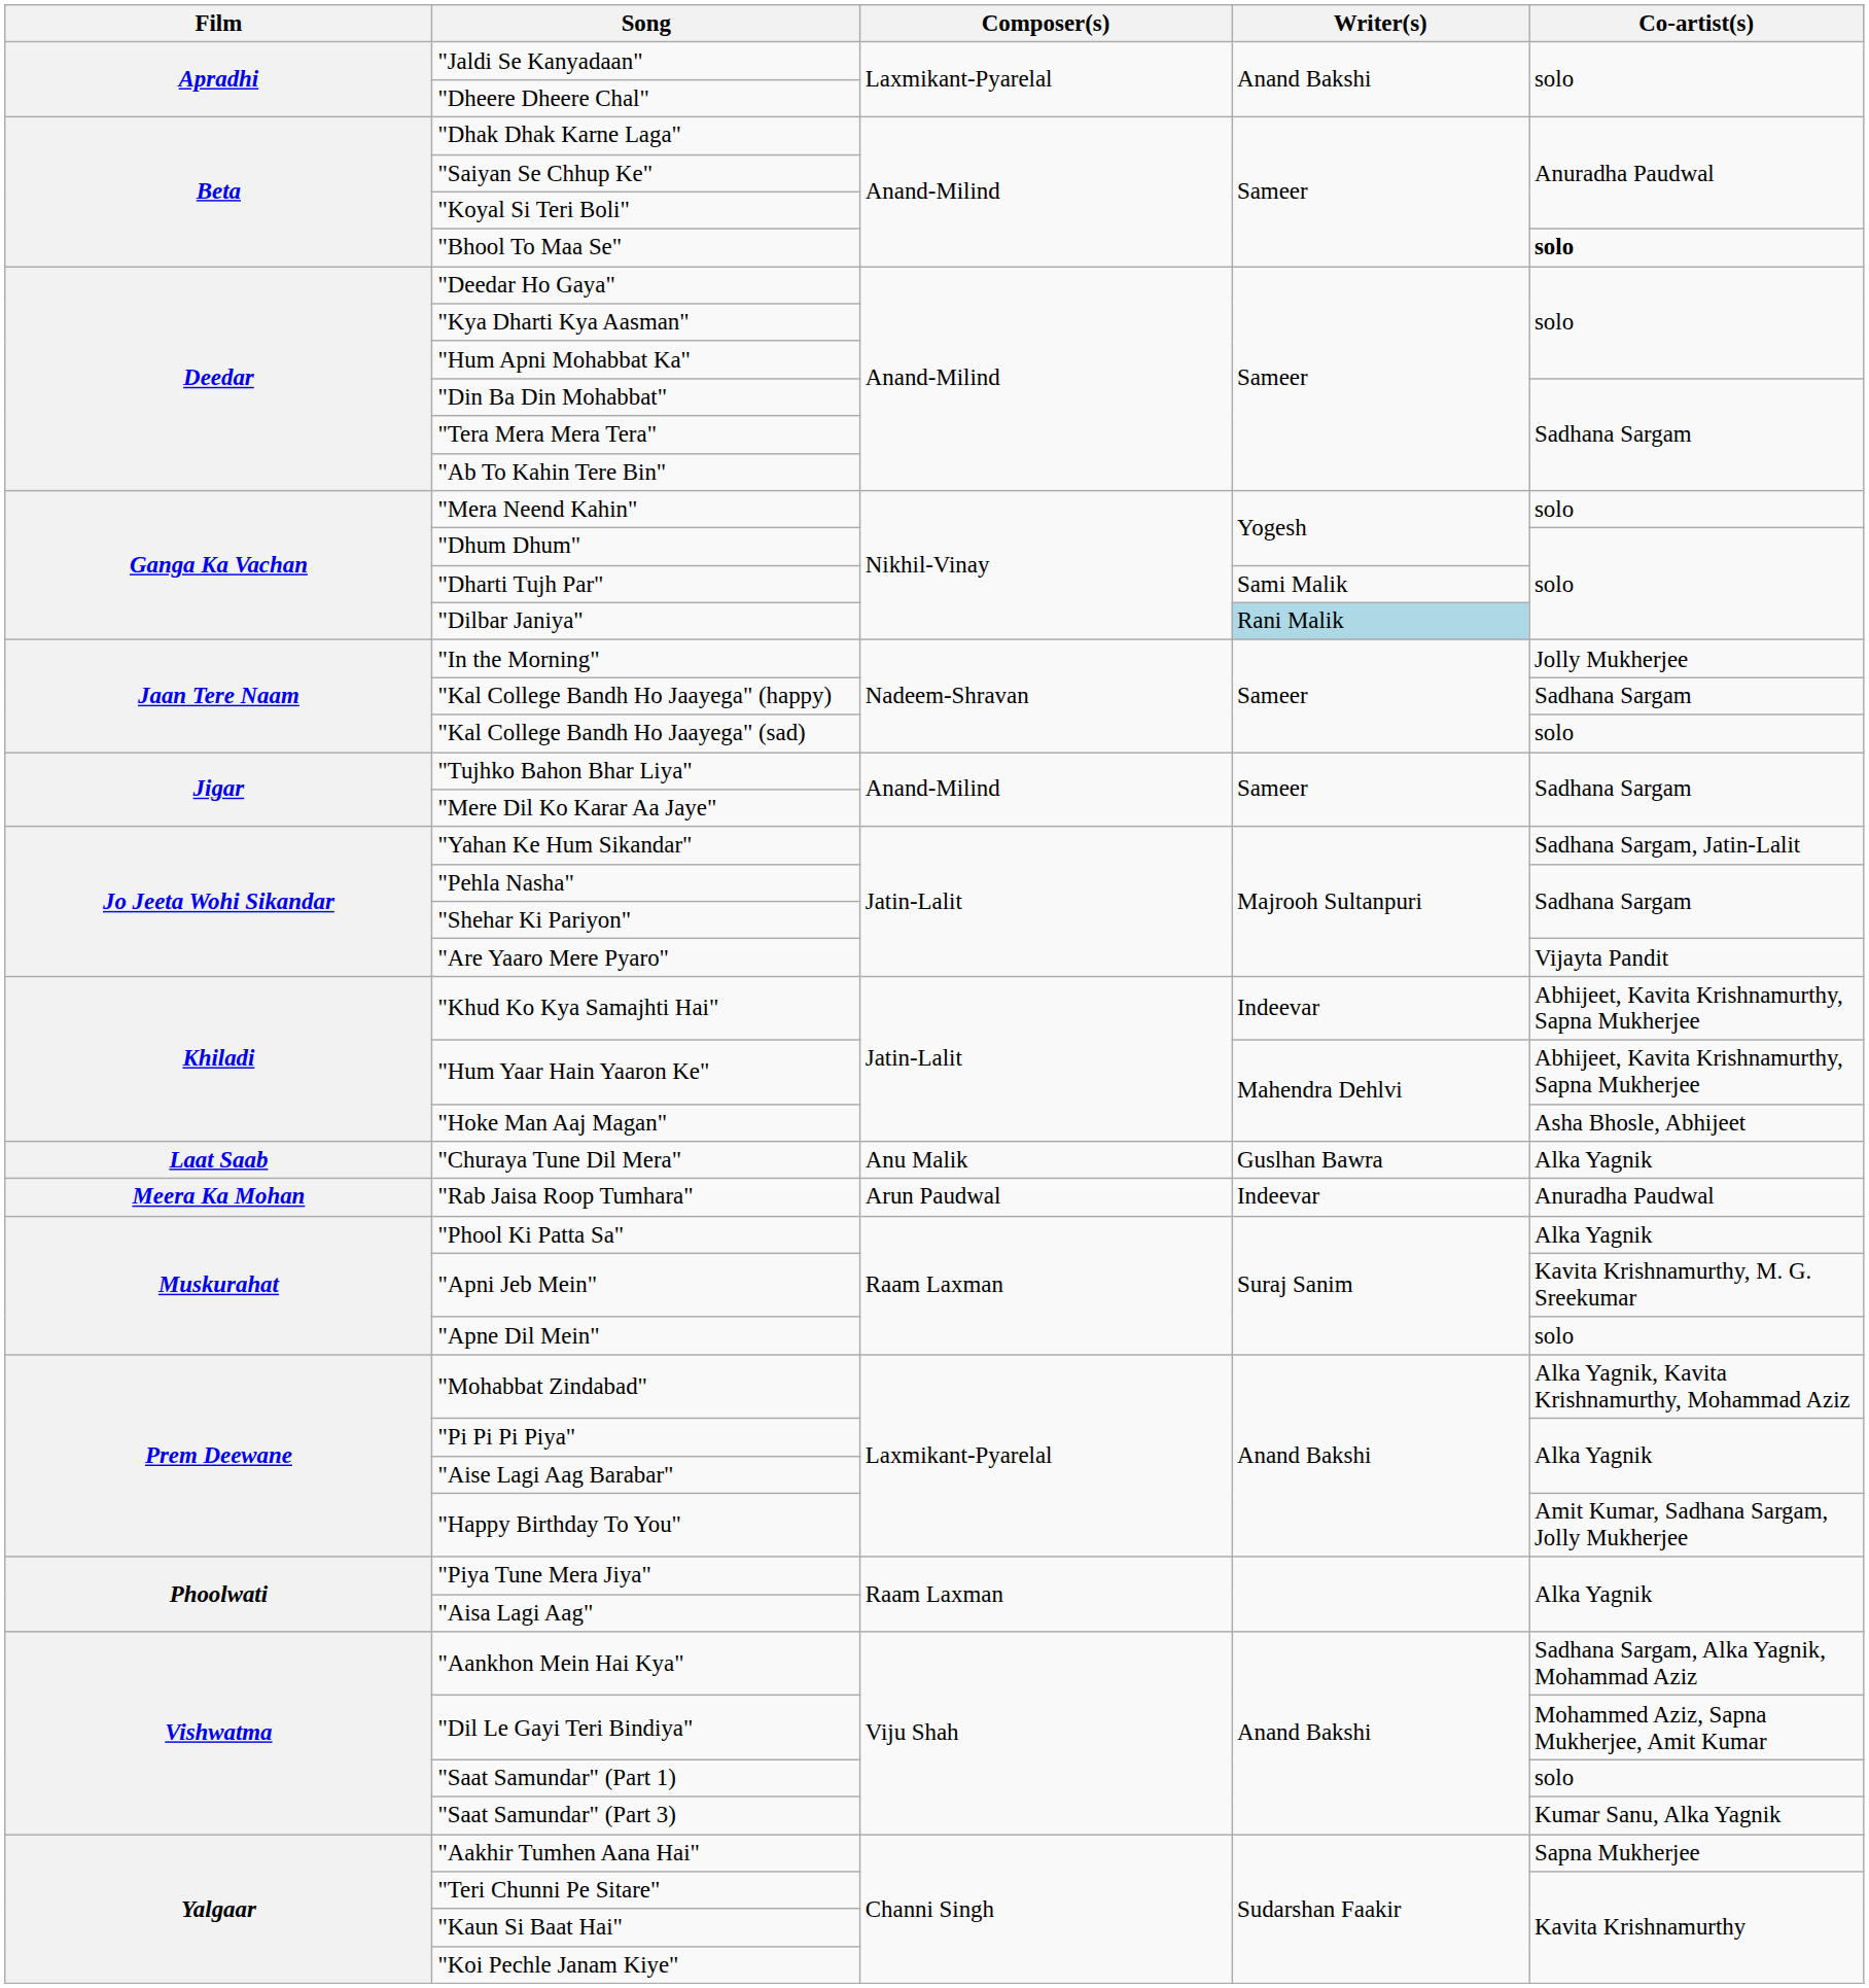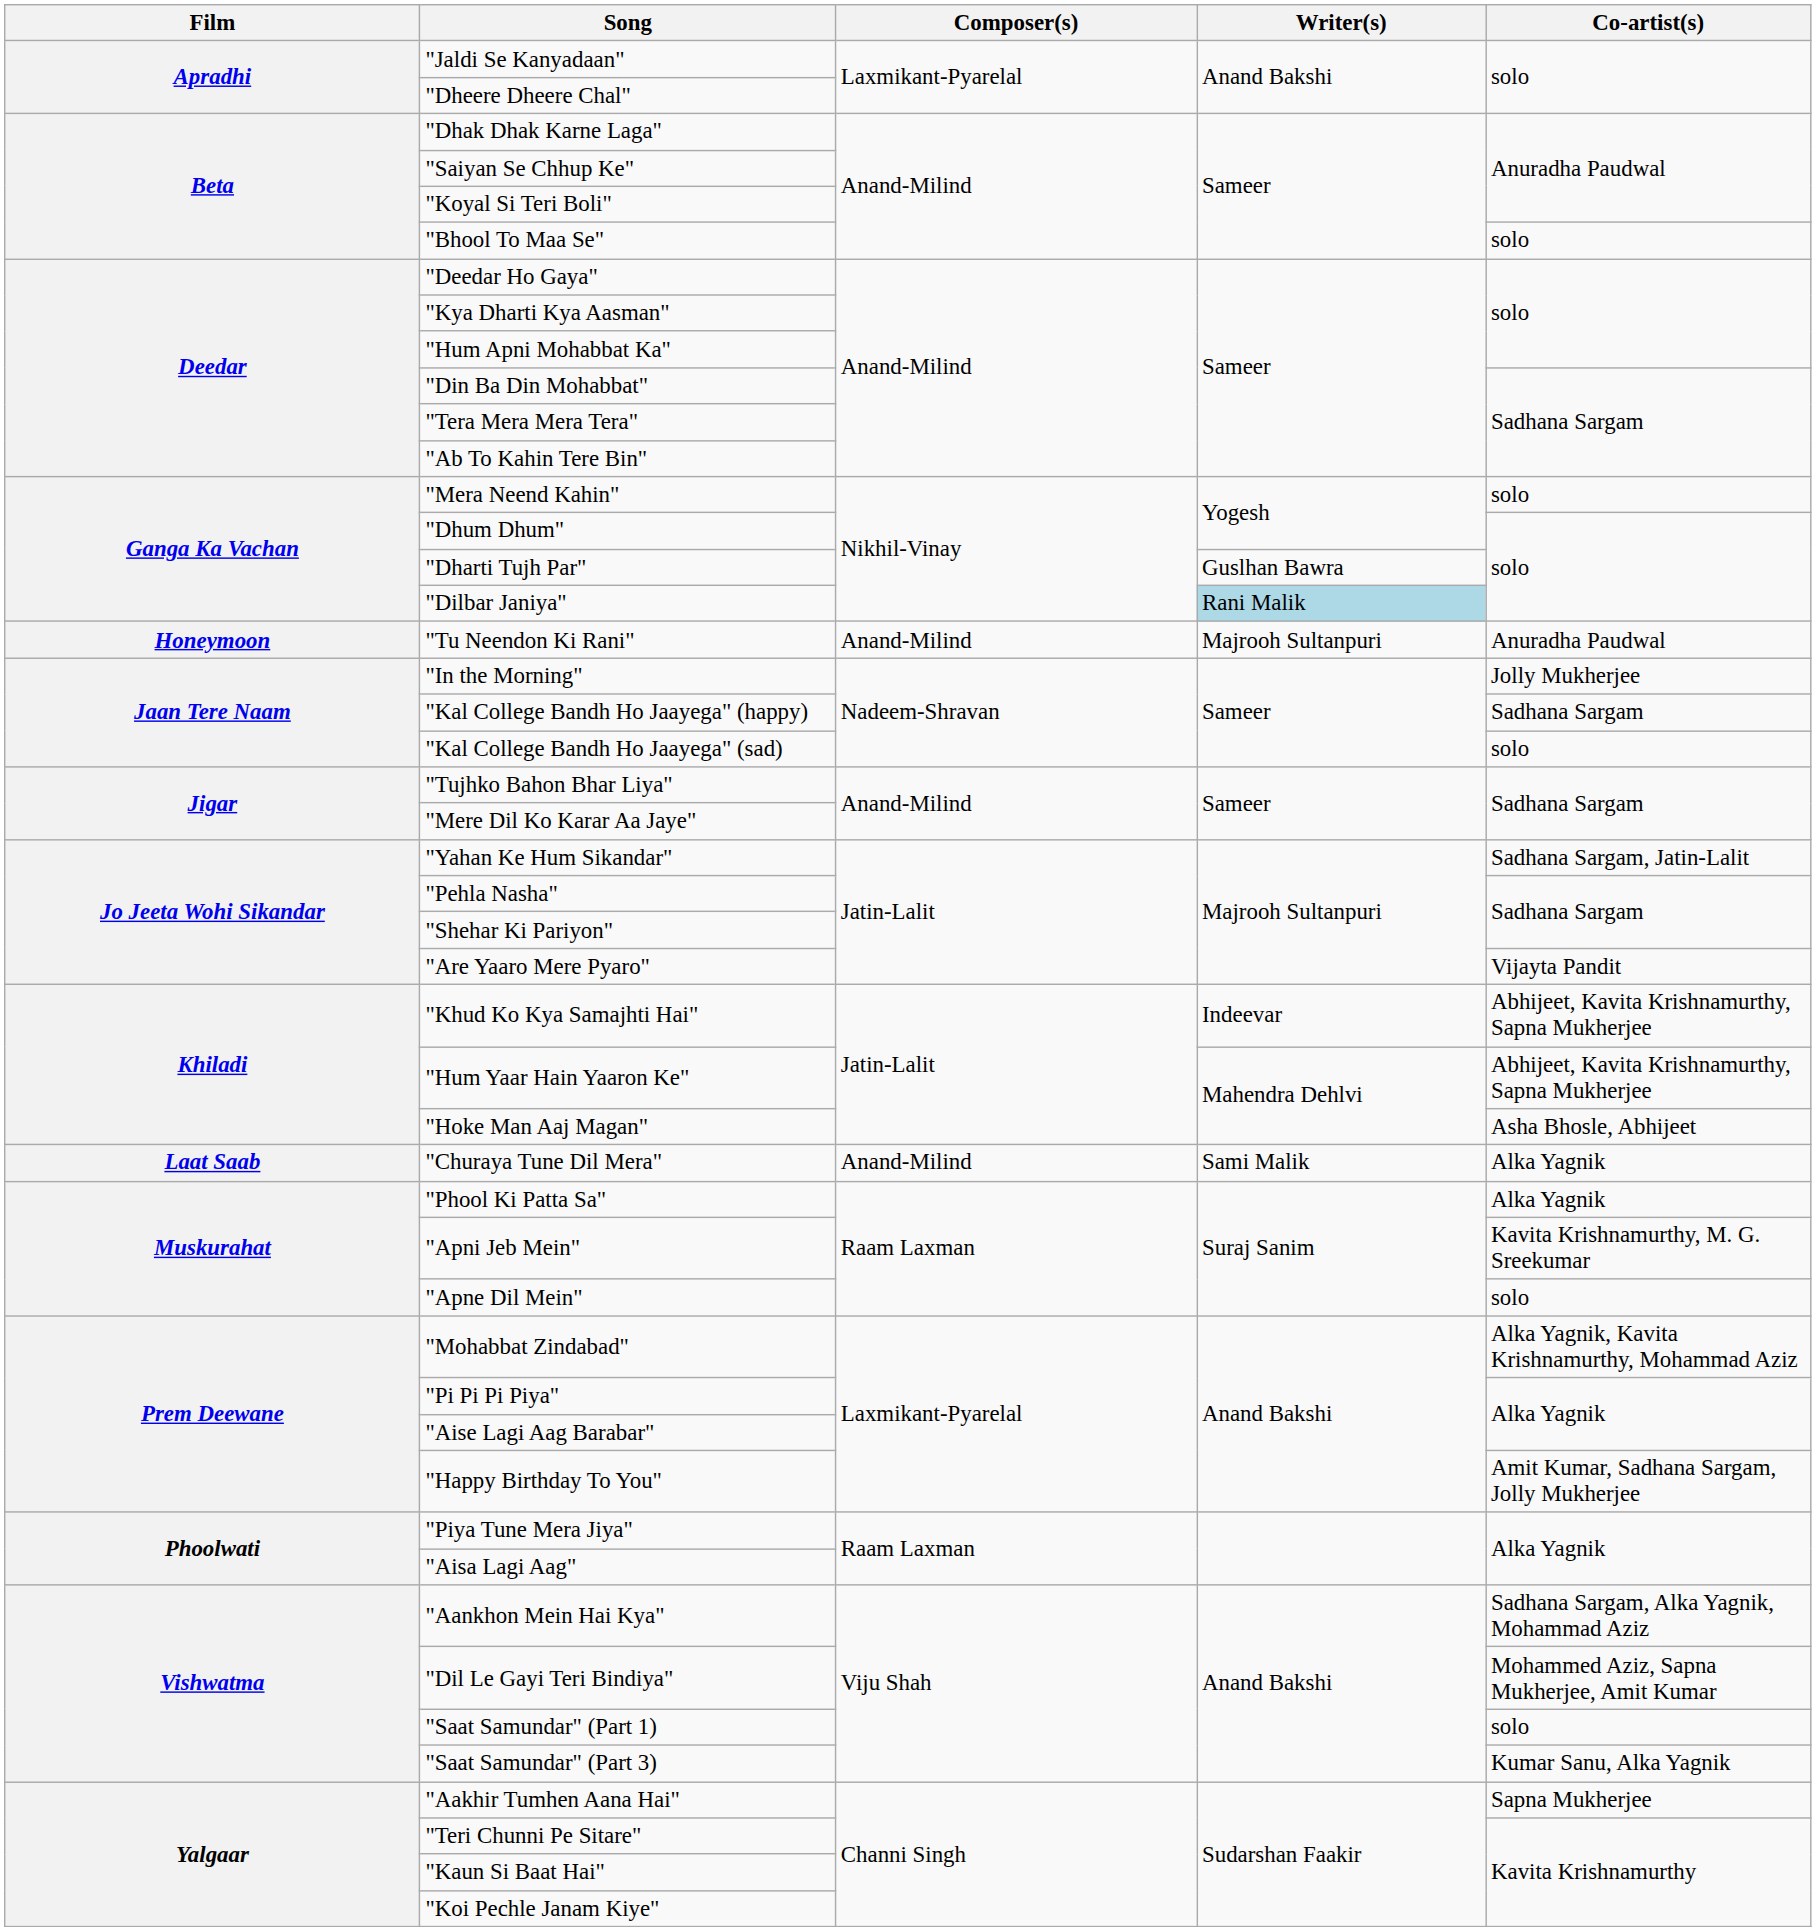"Bhool To Maa Se" | Co-artist(s): bold -> normal
"Dharti Tujh Par" | Writer(s): Sami Malik -> Guslhan Bawra
+ row: Honeymoon | "Tu Neendon Ki Rani" | Anand-Milind | Majrooh Sultanpuri | Anuradha Paudwal
"Churaya Tune Dil Mera" | Composer(s): Anu Malik -> Anand-Milind
"Churaya Tune Dil Mera" | Writer(s): Guslhan Bawra -> Sami Malik
- row: Meera Ka Mohan | "Rab Jaisa Roop Tumhara" | Arun Paudwal | Indeevar | Anuradha Paudwal
